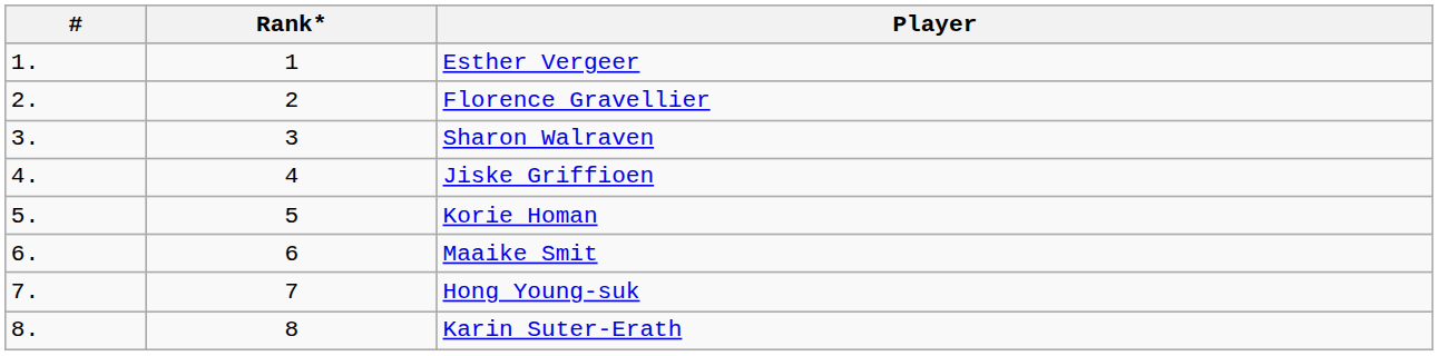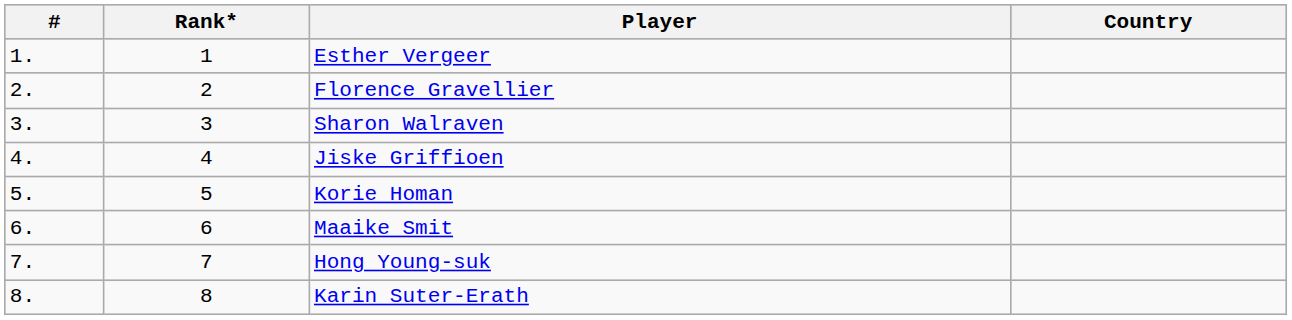+ column: Country
